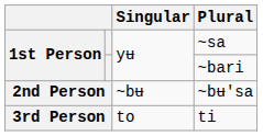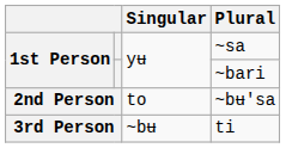~bʉ'sa | Singular: ~bʉ -> to
ti | Singular: to -> ~bʉ
